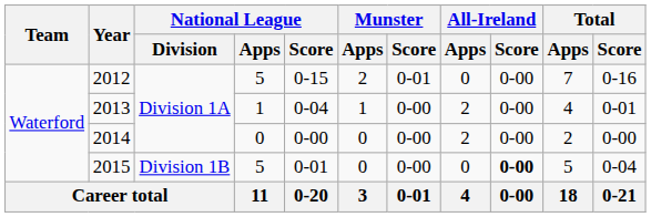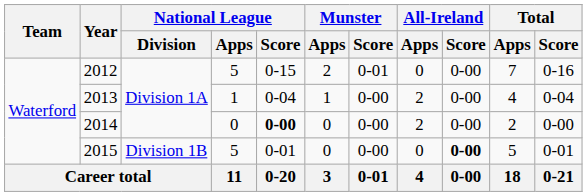2013 | Total / Score: 0-01 -> 0-04
2014 | National League / Score: normal -> bold
2015 | Total / Score: 0-04 -> 0-01
